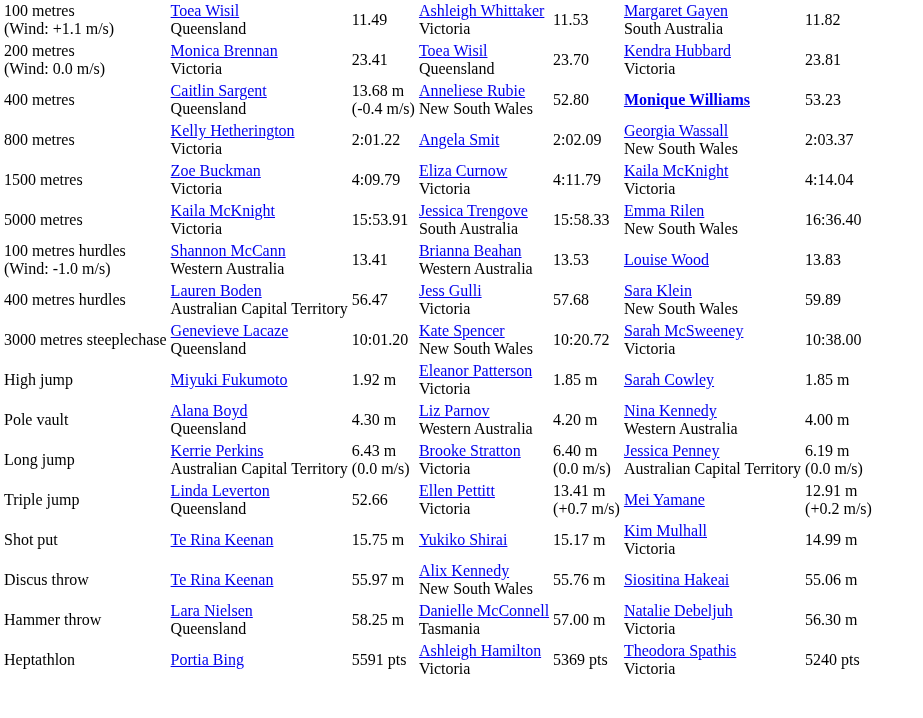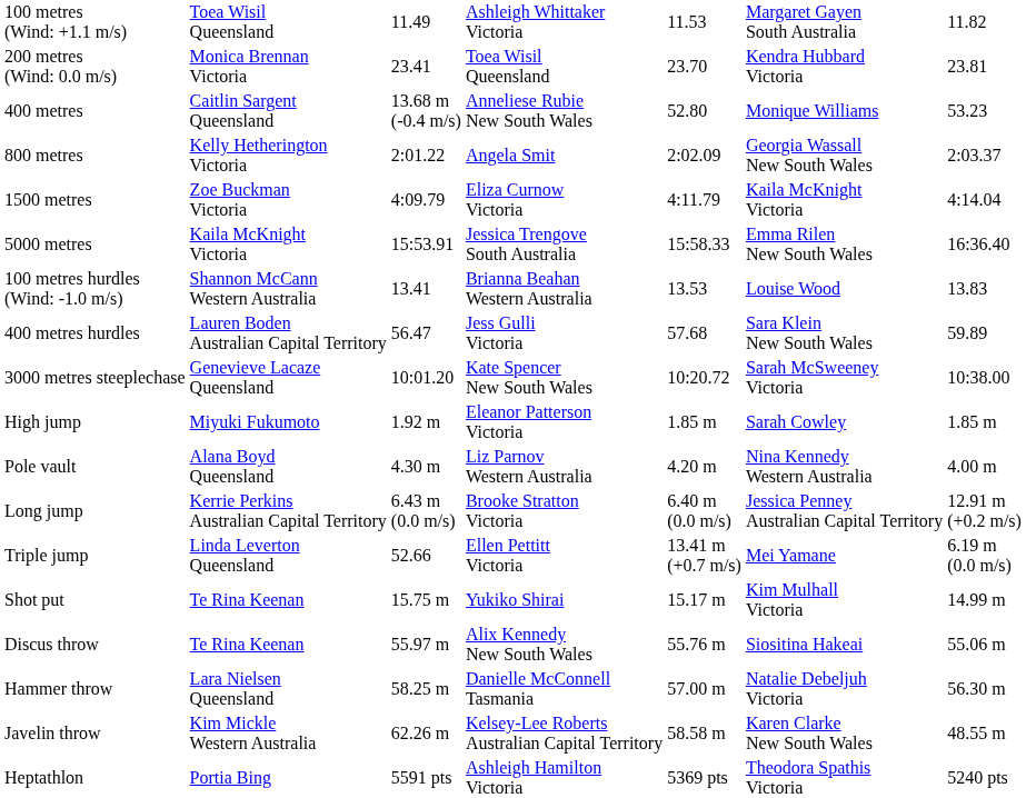400 metres | column 6: bold -> normal
Long jump | column 7: 6.19 m (0.0 m/s) -> 12.91 m (+0.2 m/s)
Triple jump | column 7: 12.91 m (+0.2 m/s) -> 6.19 m (0.0 m/s)
+ row: Javelin throw | Kim Mickle Western Australia | 62.26 m | Kelsey-Lee Roberts Australian Capital Territory | 58.58 m | Karen Clarke New South Wales | 48.55 m
